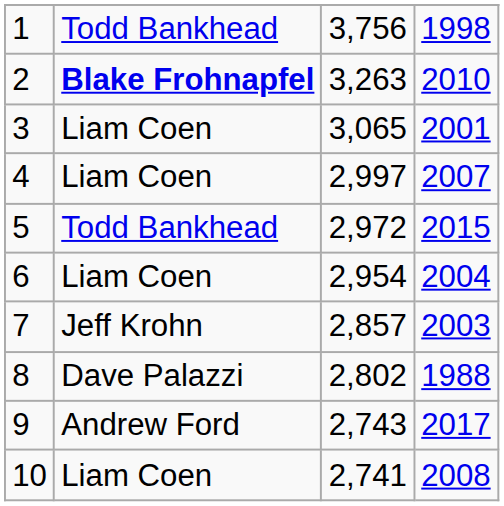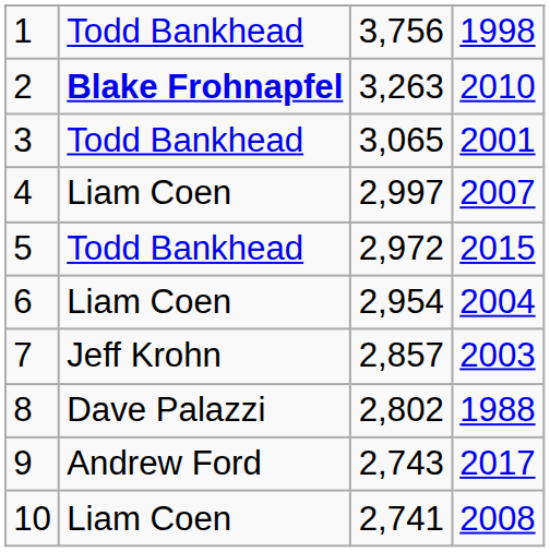3 | column 2: Liam Coen -> Todd Bankhead
